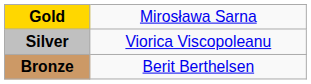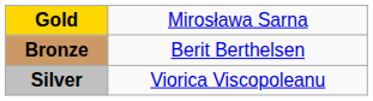rows swapped: Silver <-> Bronze
